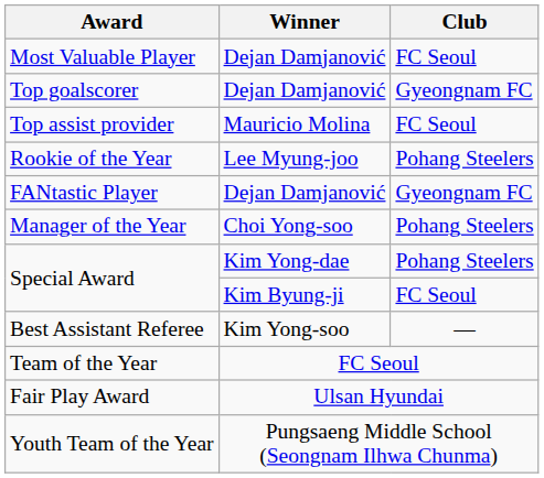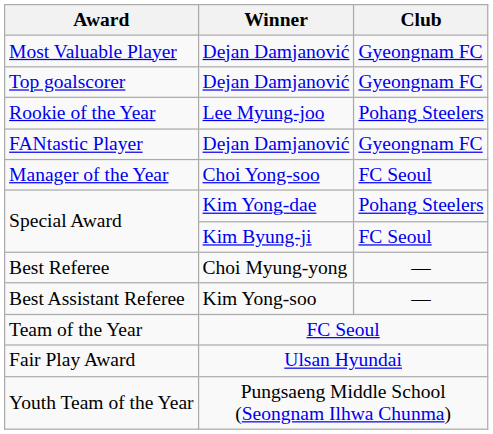Most Valuable Player | Club: FC Seoul -> Gyeongnam FC
- row: Top assist provider | Mauricio Molina | FC Seoul
Manager of the Year | Club: Pohang Steelers -> FC Seoul
+ row: Best Referee | Choi Myung-yong | —
